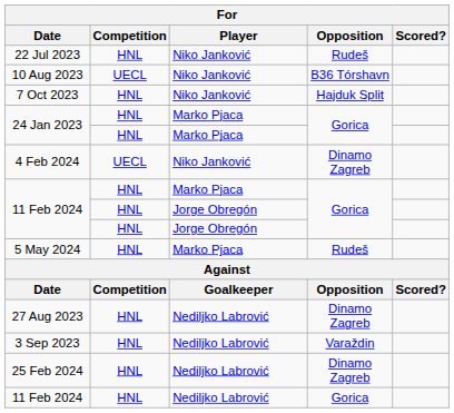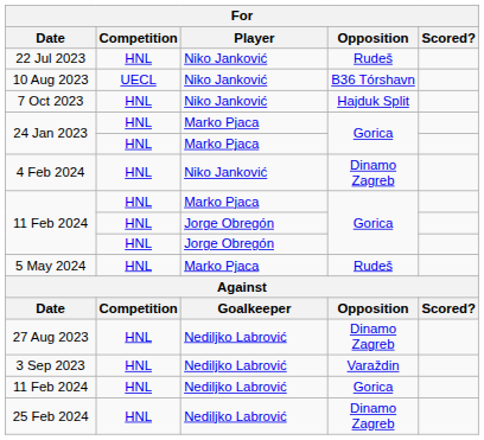4 Feb 2024 | Competition: UECL -> HNL
rows swapped: 11 Feb 2024 / Nediljko Labrović <-> 25 Feb 2024
